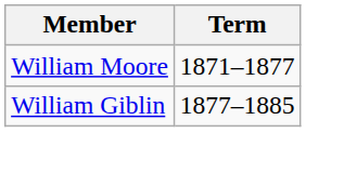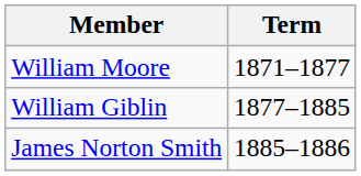+ row: James Norton Smith | 1885–1886
